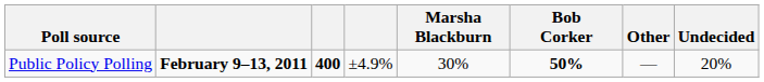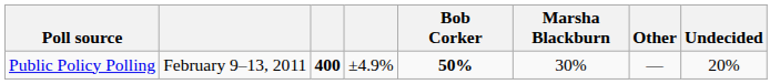columns swapped: Bob Corker <-> Marsha Blackburn
Public Policy Polling | column 2: bold -> normal
